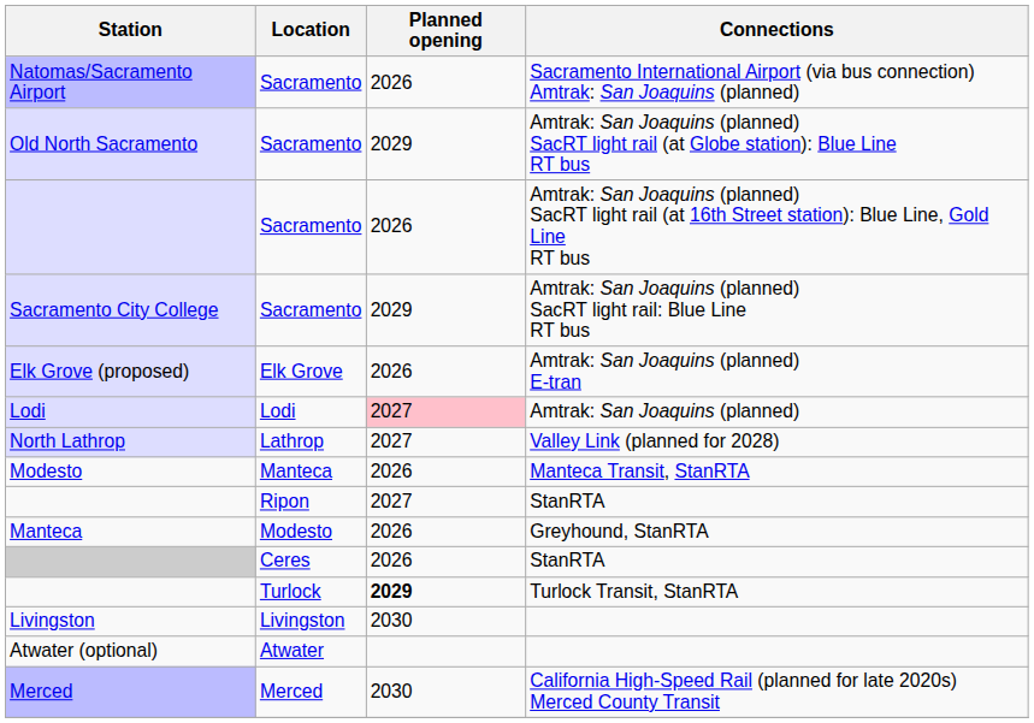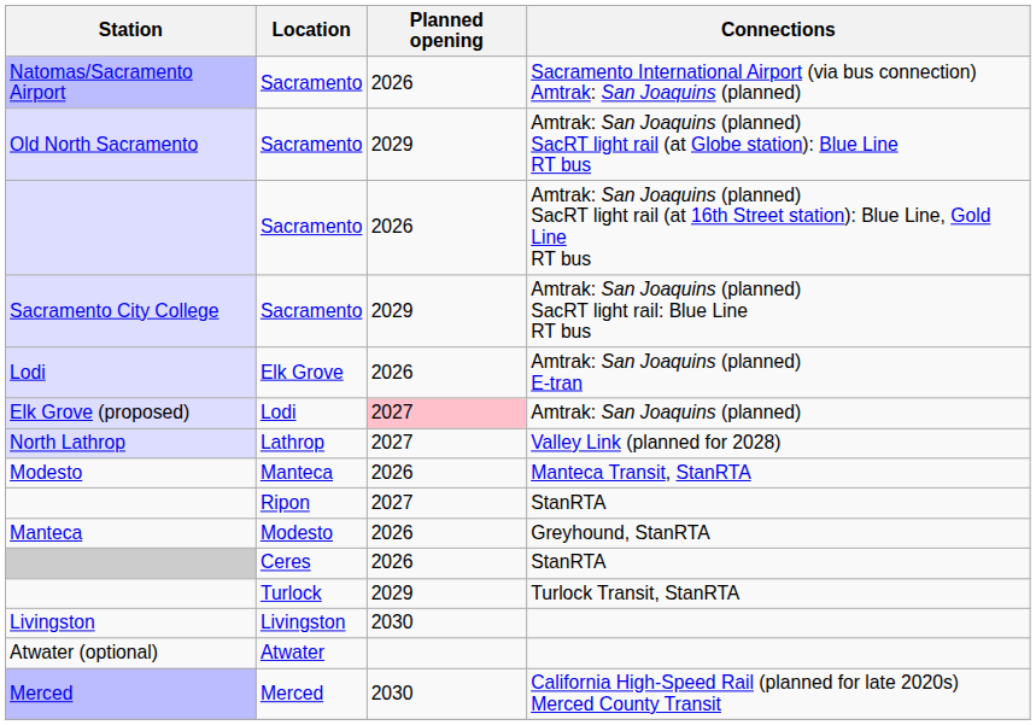Amtrak: San Joaquins (planned) E-tran | Station: Elk Grove (proposed) -> Lodi
Amtrak: San Joaquins (planned) | Station: Lodi -> Elk Grove (proposed)
Turlock Transit, StanRTA | Planned opening: bold -> normal
